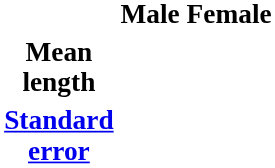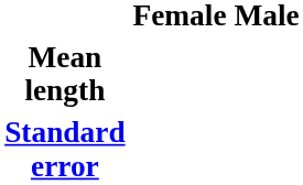columns swapped: Male <-> Female
